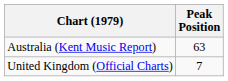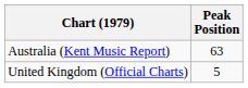United Kingdom (Official Charts) | Peak Position: 7 -> 5
